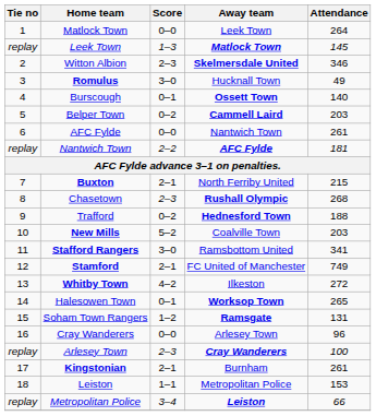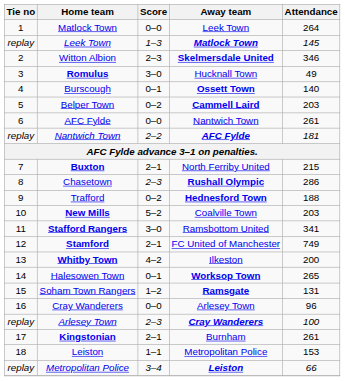Chasetown | Attendance: 268 -> 286
Whitby Town | Attendance: 272 -> 200
